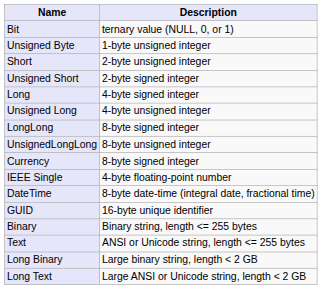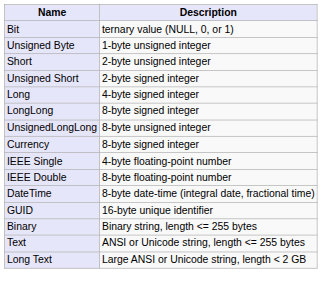- row: Unsigned Long | 4-byte unsigned integer
+ row: IEEE Double | 8-byte floating-point number
- row: Long Binary | Large binary string, length < 2 GB
